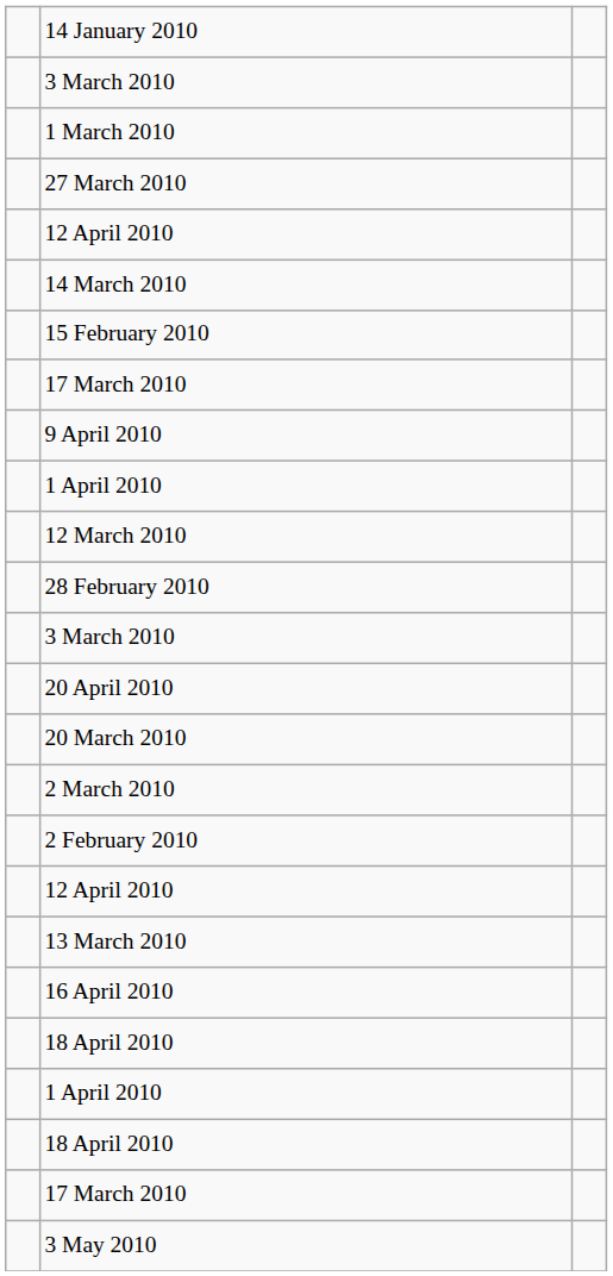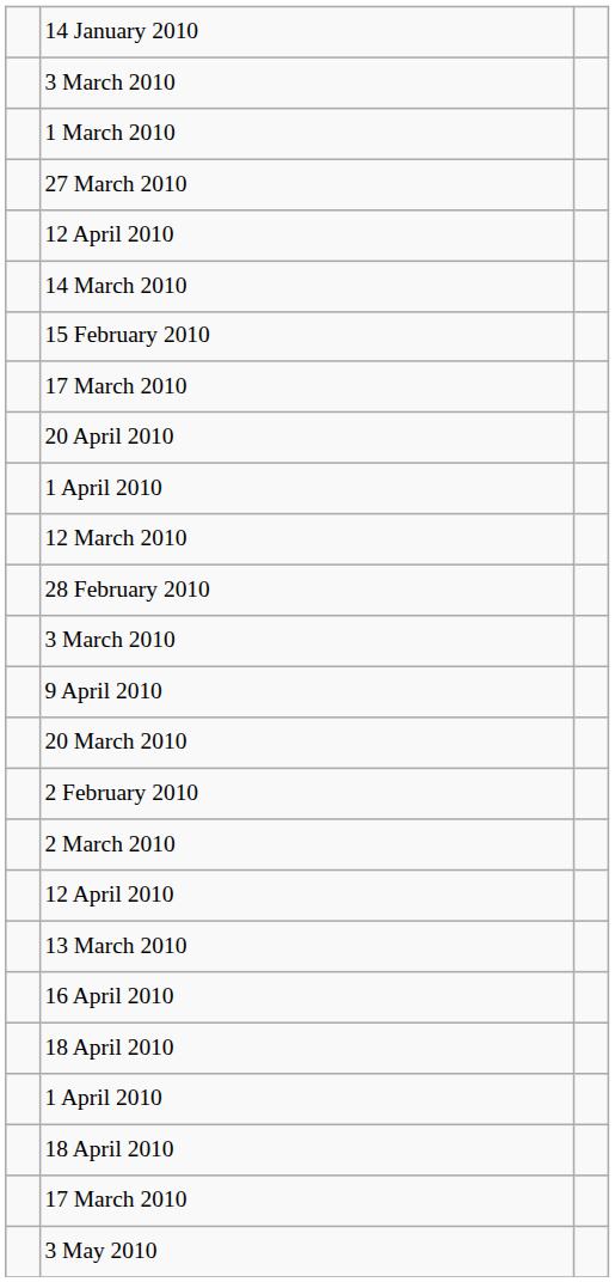rows swapped: 20 April 2010 <-> 9 April 2010
rows swapped: 2 March 2010 <-> 2 February 2010
